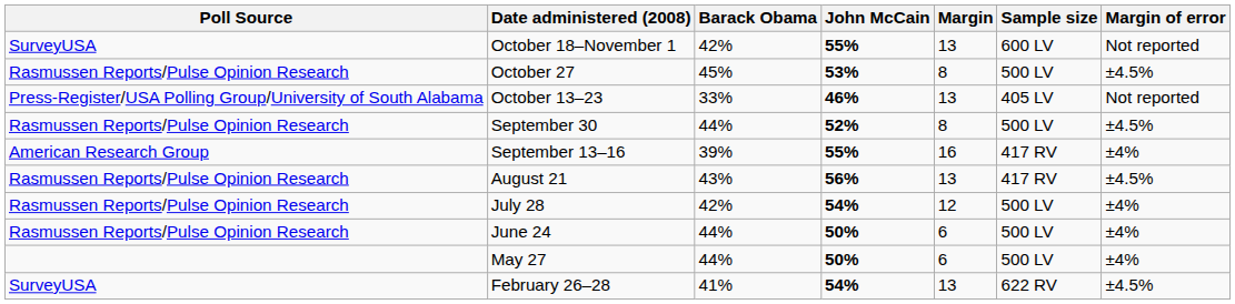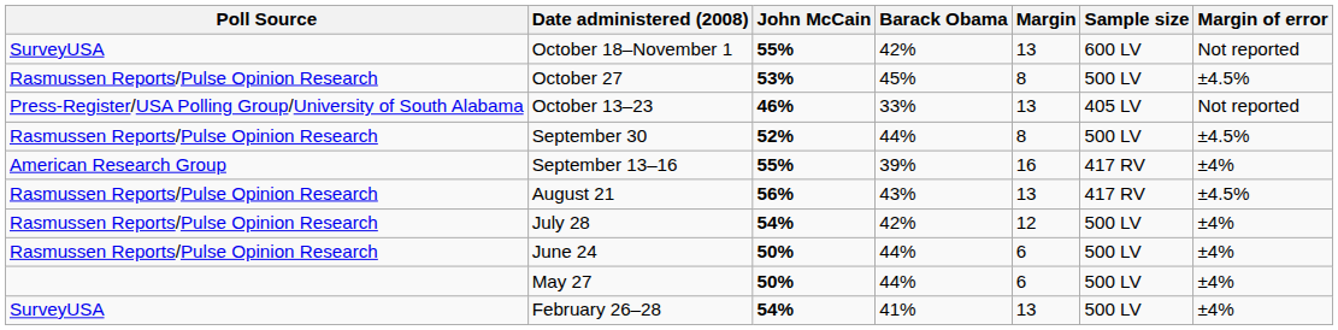columns swapped: Barack Obama <-> John McCain
February 26–28 | Sample size: 622 RV -> 500 LV
February 26–28 | Margin of error: ±4.5% -> ±4%
